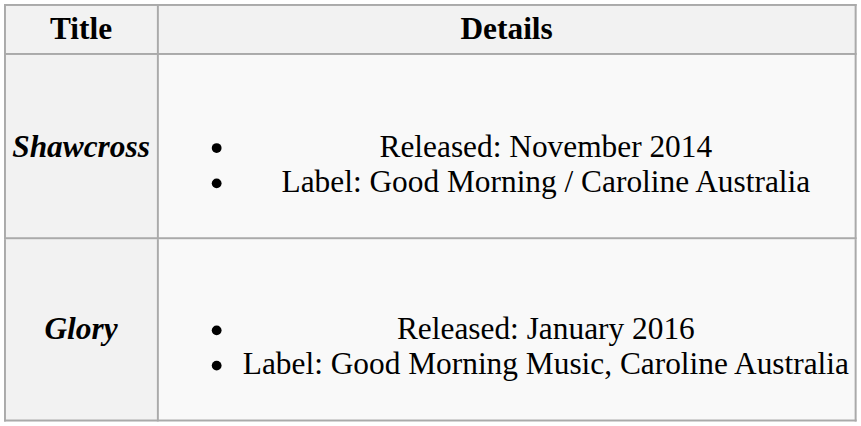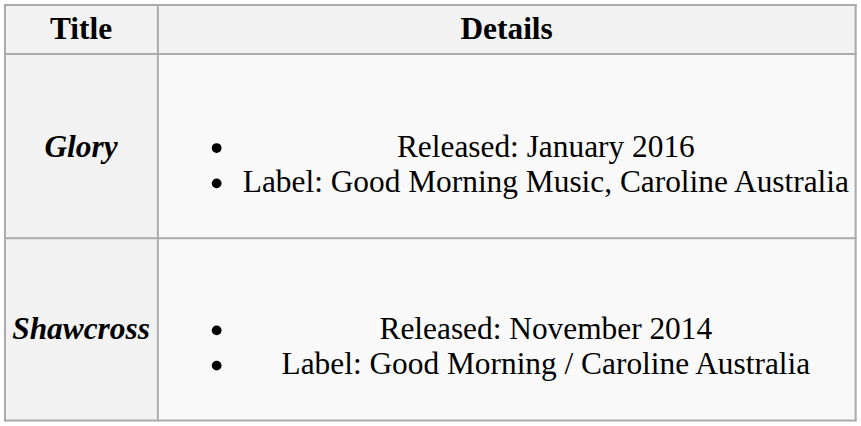rows swapped: Shawcross <-> Glory
